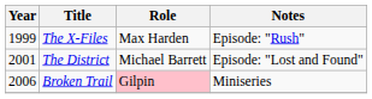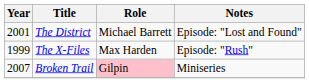rows swapped: The X-Files <-> The District
Broken Trail | Year: 2006 -> 2007
